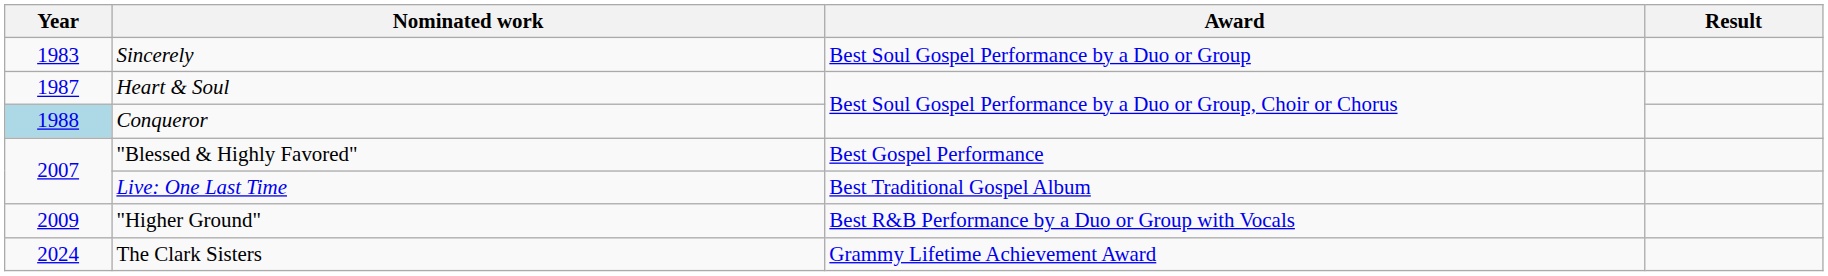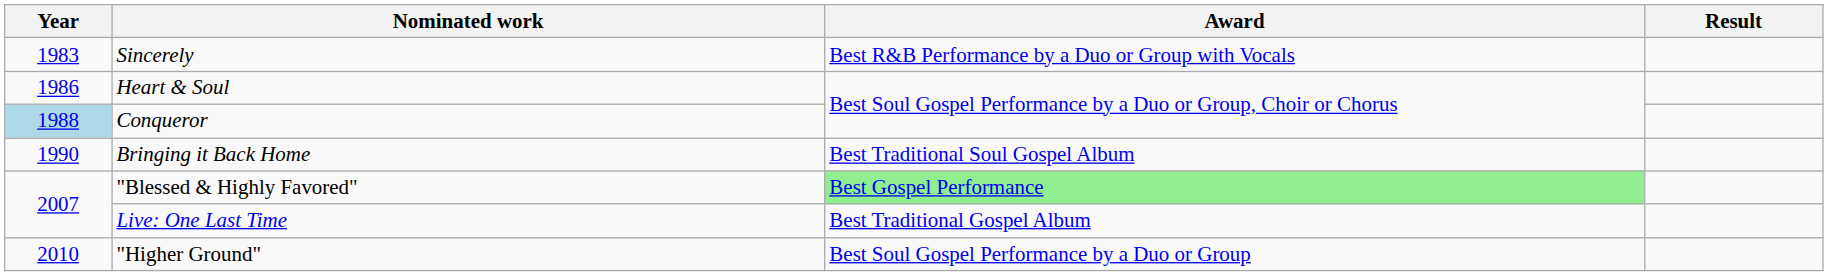Sincerely | Award: Best Soul Gospel Performance by a Duo or Group -> Best R&B Performance by a Duo or Group with Vocals
Heart & Soul | Year: 1987 -> 1986
+ row: 1990 | Bringing it Back Home | Best Traditional Soul Gospel Album
"Blessed & Highly Favored" | Award: no background -> lightgreen background
"Higher Ground" | Year: 2009 -> 2010
"Higher Ground" | Award: Best R&B Performance by a Duo or Group with Vocals -> Best Soul Gospel Performance by a Duo or Group
- row: 2024 | The Clark Sisters | Grammy Lifetime Achievement Award
